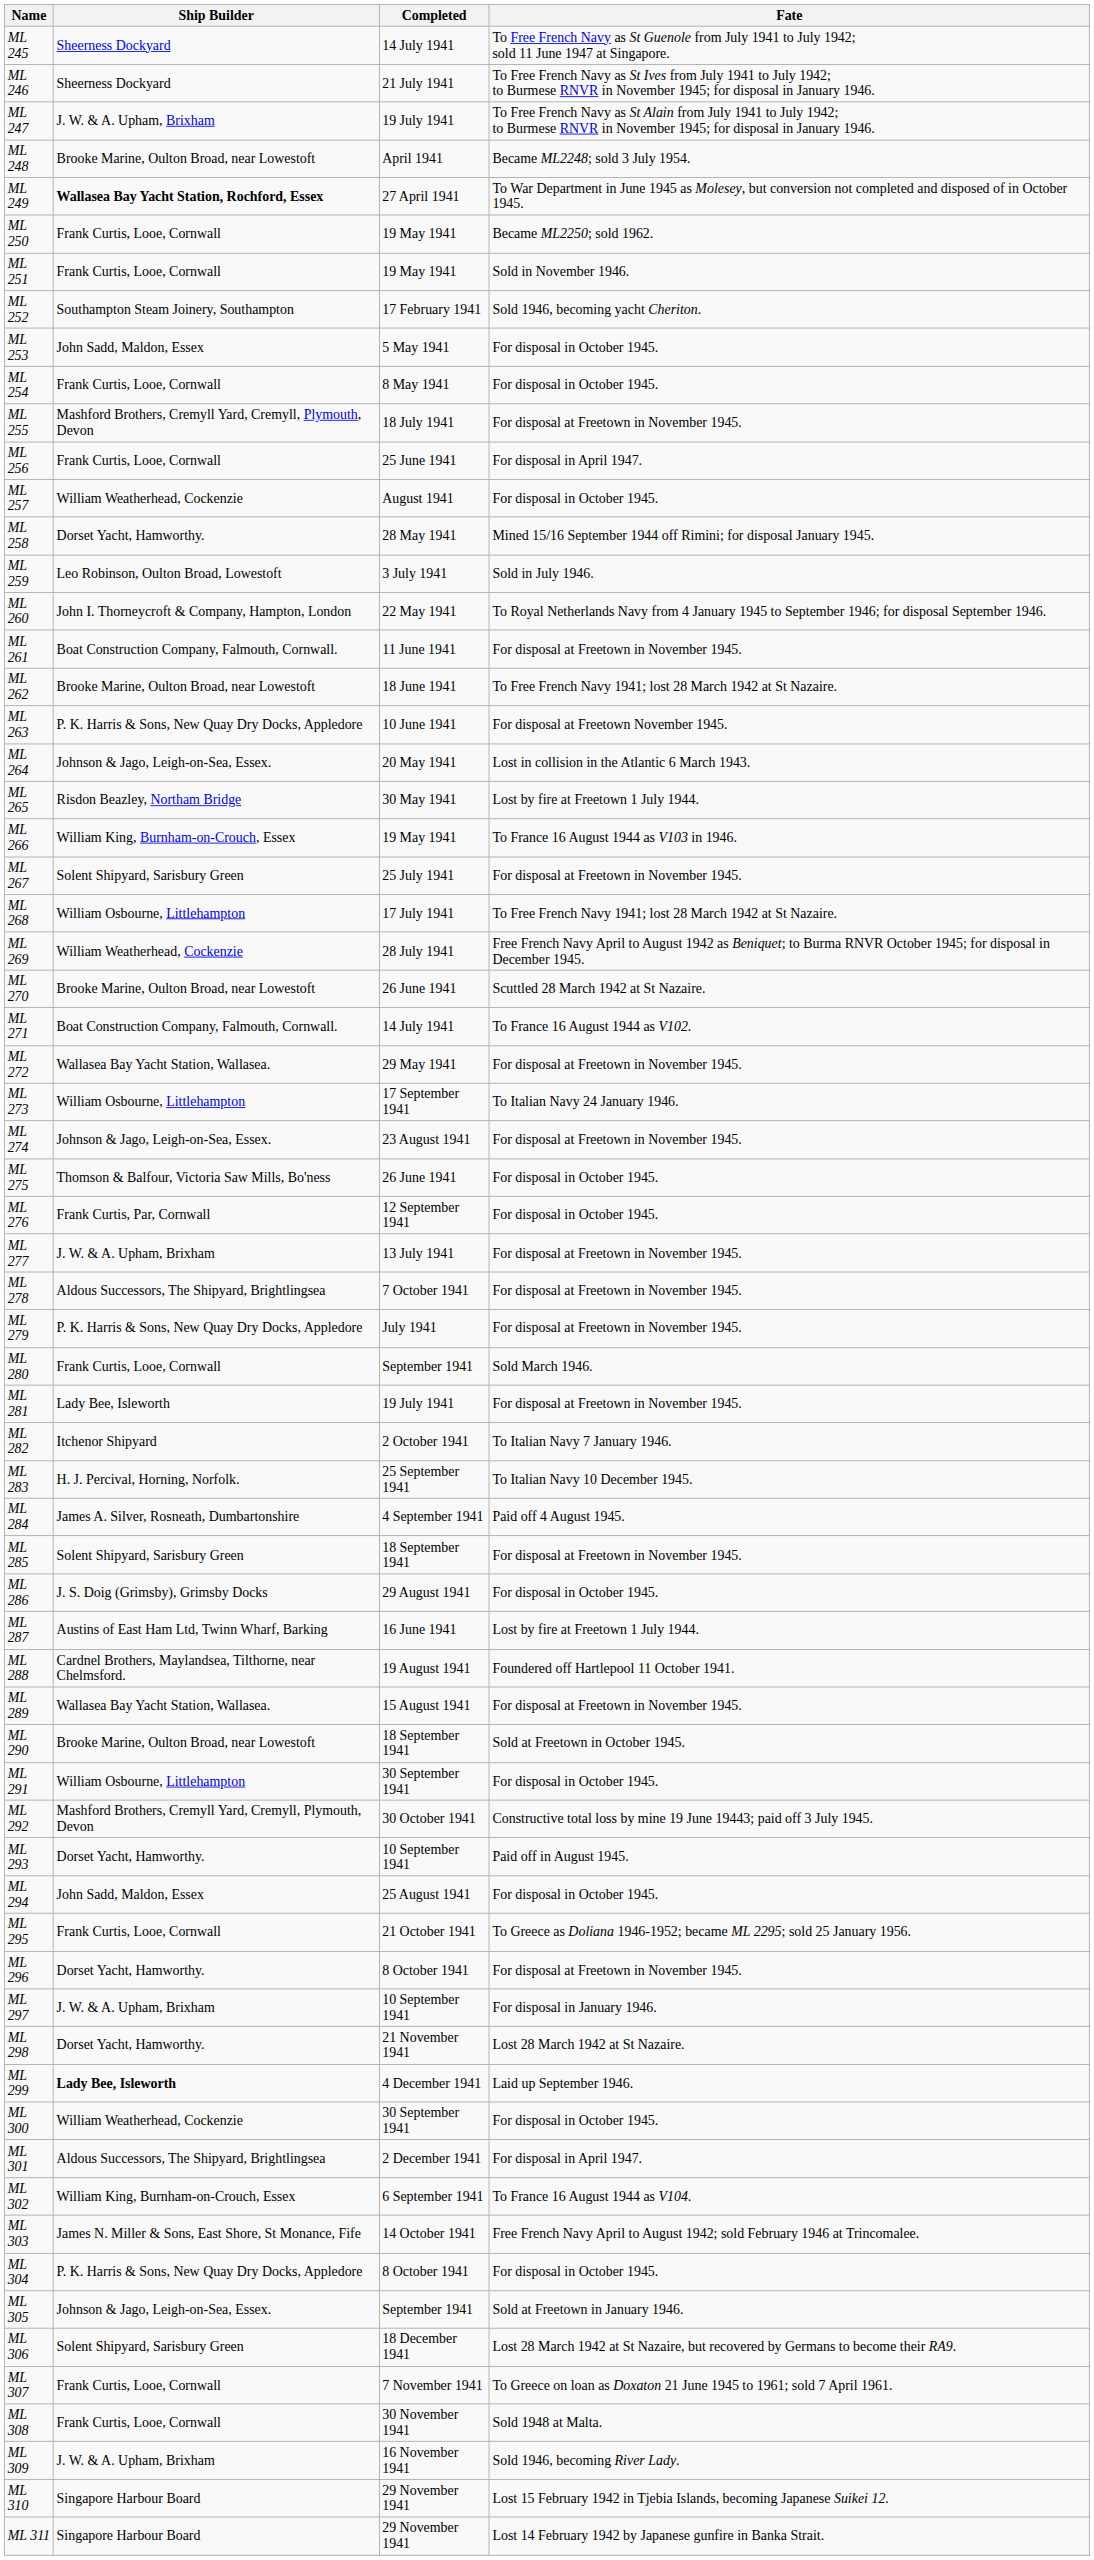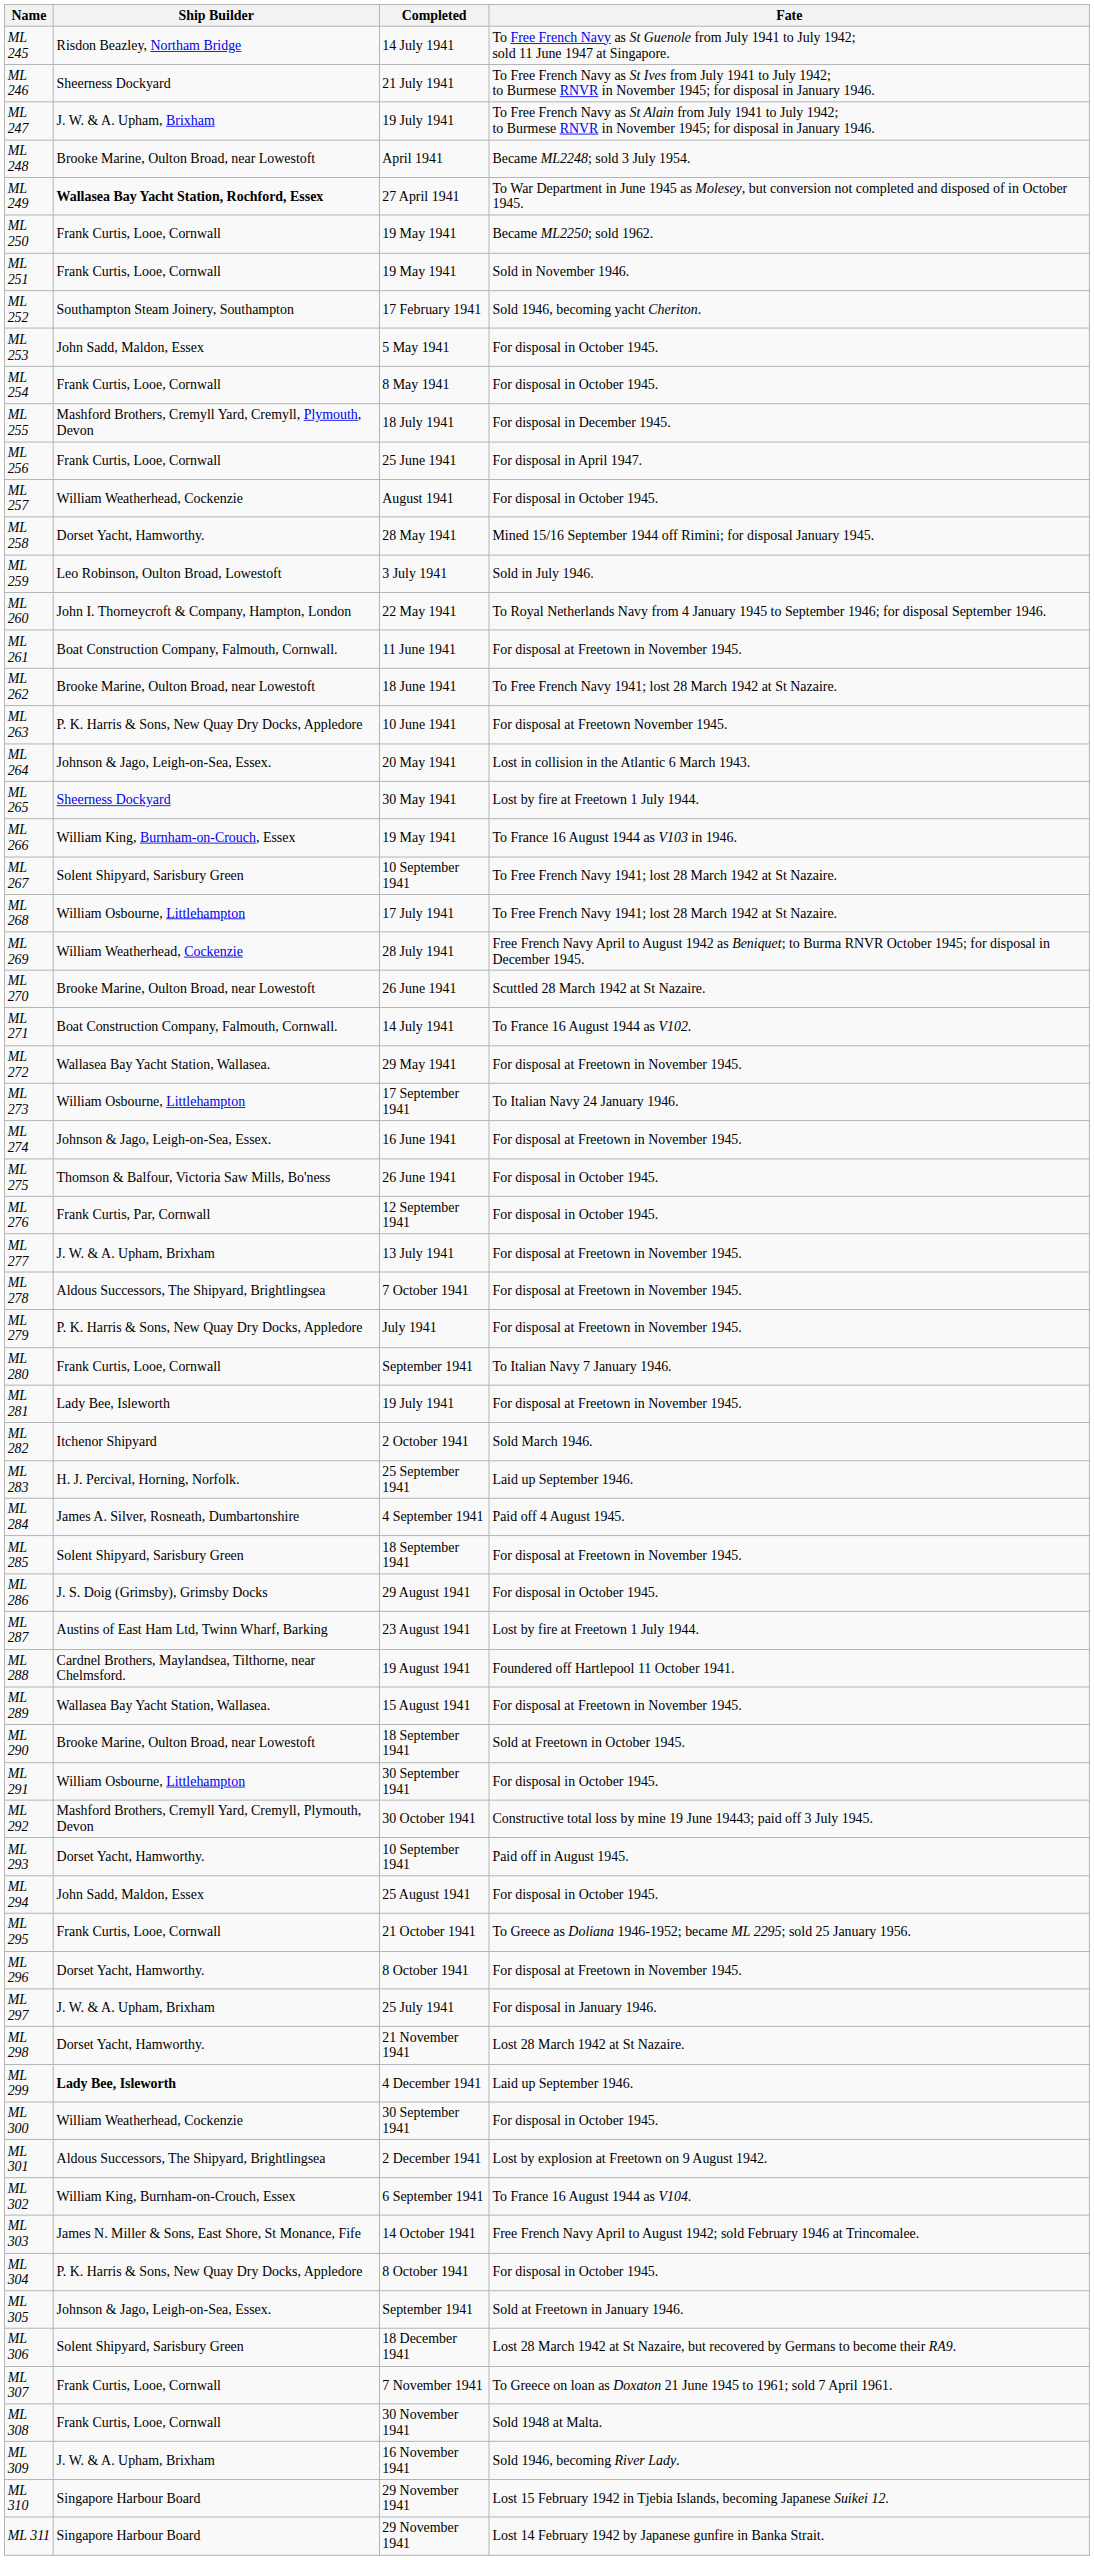ML 245 | Ship Builder: Sheerness Dockyard -> Risdon Beazley, Northam Bridge
ML 255 | Fate: For disposal at Freetown in November 1945. -> For disposal in December 1945.
ML 265 | Ship Builder: Risdon Beazley, Northam Bridge -> Sheerness Dockyard
ML 267 | Completed: 25 July 1941 -> 10 September 1941
ML 267 | Fate: For disposal at Freetown in November 1945. -> To Free French Navy 1941; lost 28 March 1942 at St Nazaire.
ML 274 | Completed: 23 August 1941 -> 16 June 1941
ML 280 | Fate: Sold March 1946. -> To Italian Navy 7 January 1946.
ML 282 | Fate: To Italian Navy 7 January 1946. -> Sold March 1946.
ML 283 | Fate: To Italian Navy 10 December 1945. -> Laid up September 1946.
ML 287 | Completed: 16 June 1941 -> 23 August 1941
ML 297 | Completed: 10 September 1941 -> 25 July 1941
ML 301 | Fate: For disposal in April 1947. -> Lost by explosion at Freetown on 9 August 1942.
